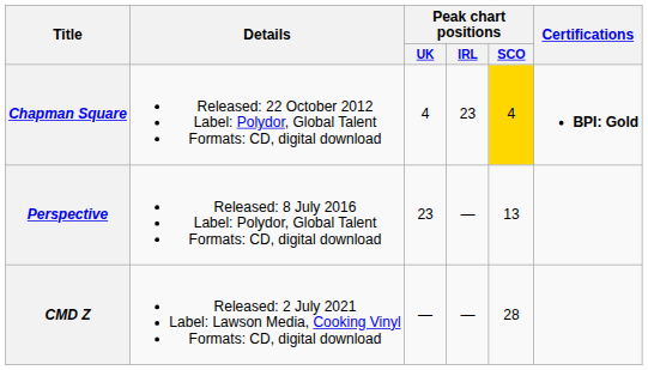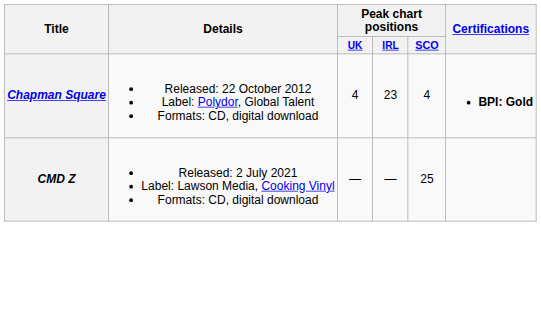Chapman Square | Peak chart positions / SCO: gold background -> no background
- row: Perspective | Released: 8 July 2016 Label: Polydor, Global Talent Formats: CD, digital download | 23 | — | 13
CMD Z | Peak chart positions / SCO: 28 -> 25
